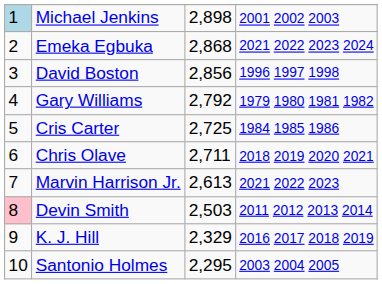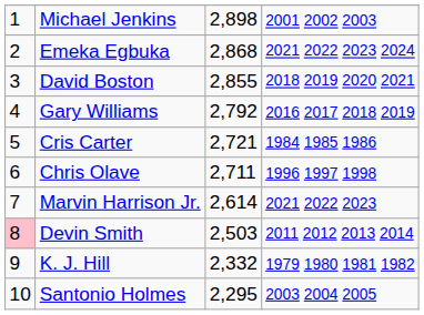Michael Jenkins | column 1: lightblue background -> no background
David Boston | column 3: 2,856 -> 2,855
David Boston | column 4: 1996 1997 1998 -> 2018 2019 2020 2021
Gary Williams | column 4: 1979 1980 1981 1982 -> 2016 2017 2018 2019
Cris Carter | column 3: 2,725 -> 2,721
Chris Olave | column 4: 2018 2019 2020 2021 -> 1996 1997 1998
Marvin Harrison Jr. | column 3: 2,613 -> 2,614
K. J. Hill | column 3: 2,329 -> 2,332
K. J. Hill | column 4: 2016 2017 2018 2019 -> 1979 1980 1981 1982
